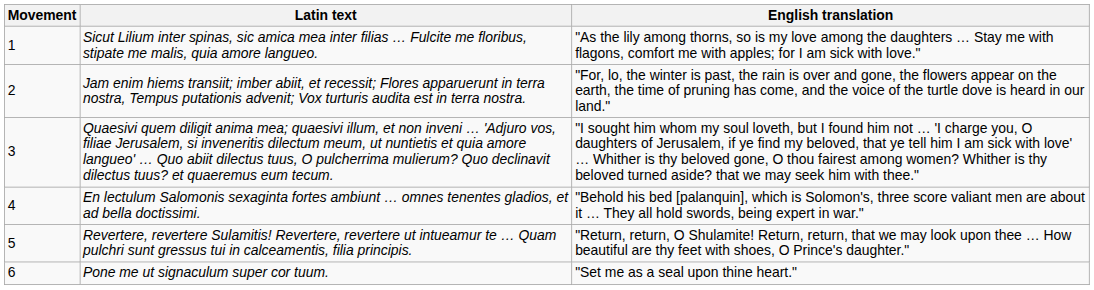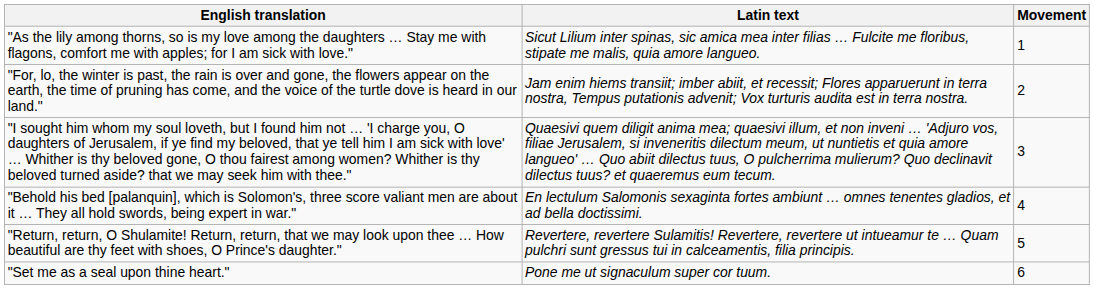columns swapped: Movement <-> English translation
